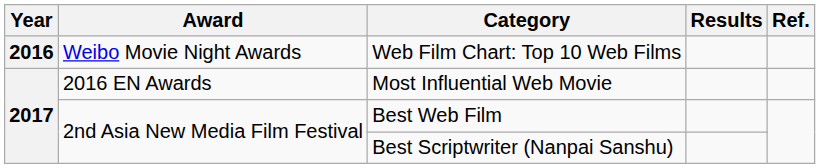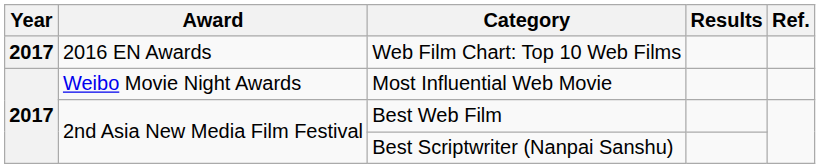Web Film Chart: Top 10 Web Films | Year: 2016 -> 2017
Web Film Chart: Top 10 Web Films | Award: Weibo Movie Night Awards -> 2016 EN Awards
Most Influential Web Movie | Award: 2016 EN Awards -> Weibo Movie Night Awards
